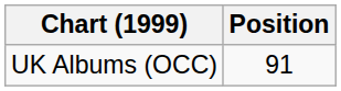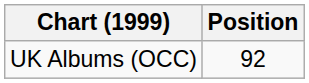UK Albums (OCC) | Position: 91 -> 92
